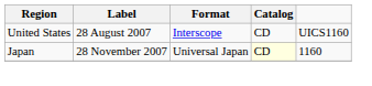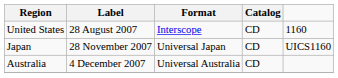United States | column 5: UICS1160 -> 1160
Japan | Catalog: lightyellow background -> no background
Japan | column 5: 1160 -> UICS1160
+ row: Australia | 4 December 2007 | Universal Australia | CD
